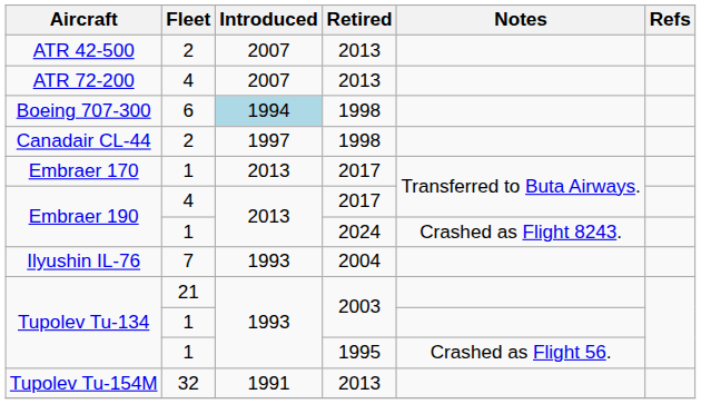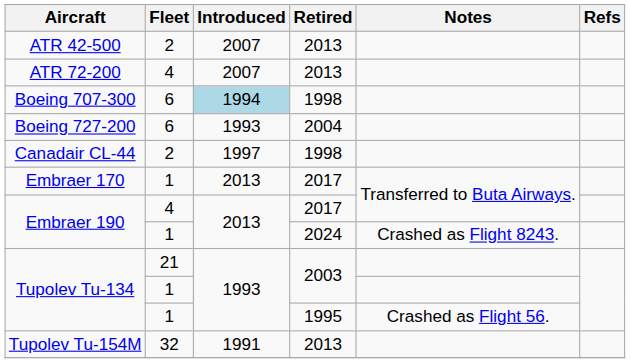+ row: Boeing 727-200 | 6 | 1993 | 2004
- row: Ilyushin IL-76 | 7 | 1993 | 2004
